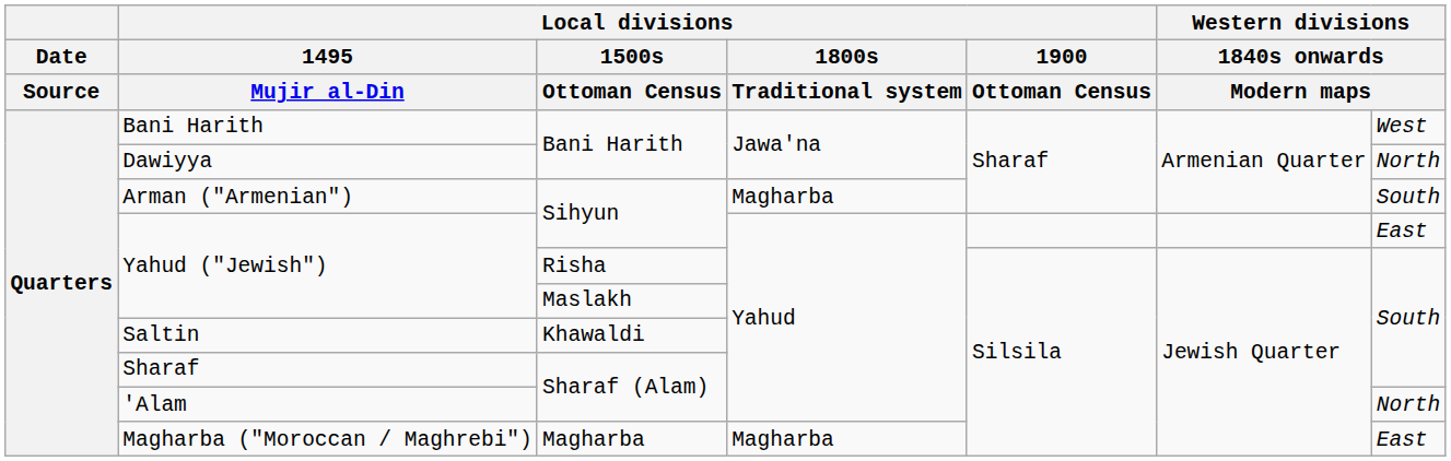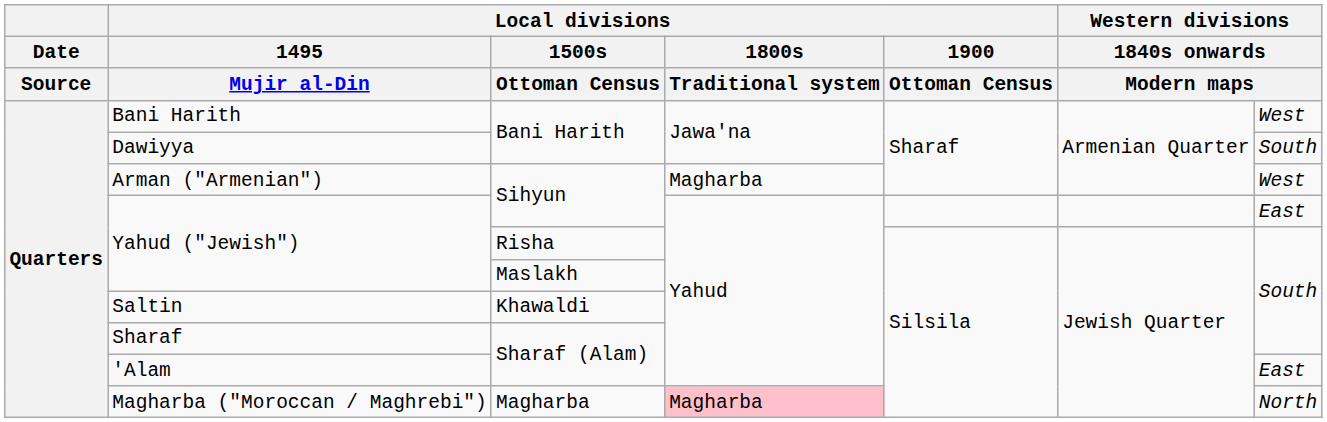Dawiyya | column 7: North -> South
Arman ("Armenian") | column 7: South -> West
'Alam | column 7: North -> East
Magharba ("Moroccan / Maghrebi") | Local divisions / 1800s / Traditional system: no background -> pink background
Magharba ("Moroccan / Maghrebi") | column 7: East -> North
